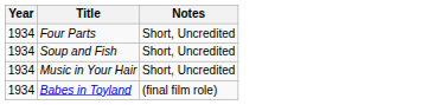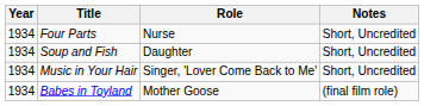+ column: Role | Nurse | Daughter | Singer, 'Lover Come Back to Me' | Mother Goose
